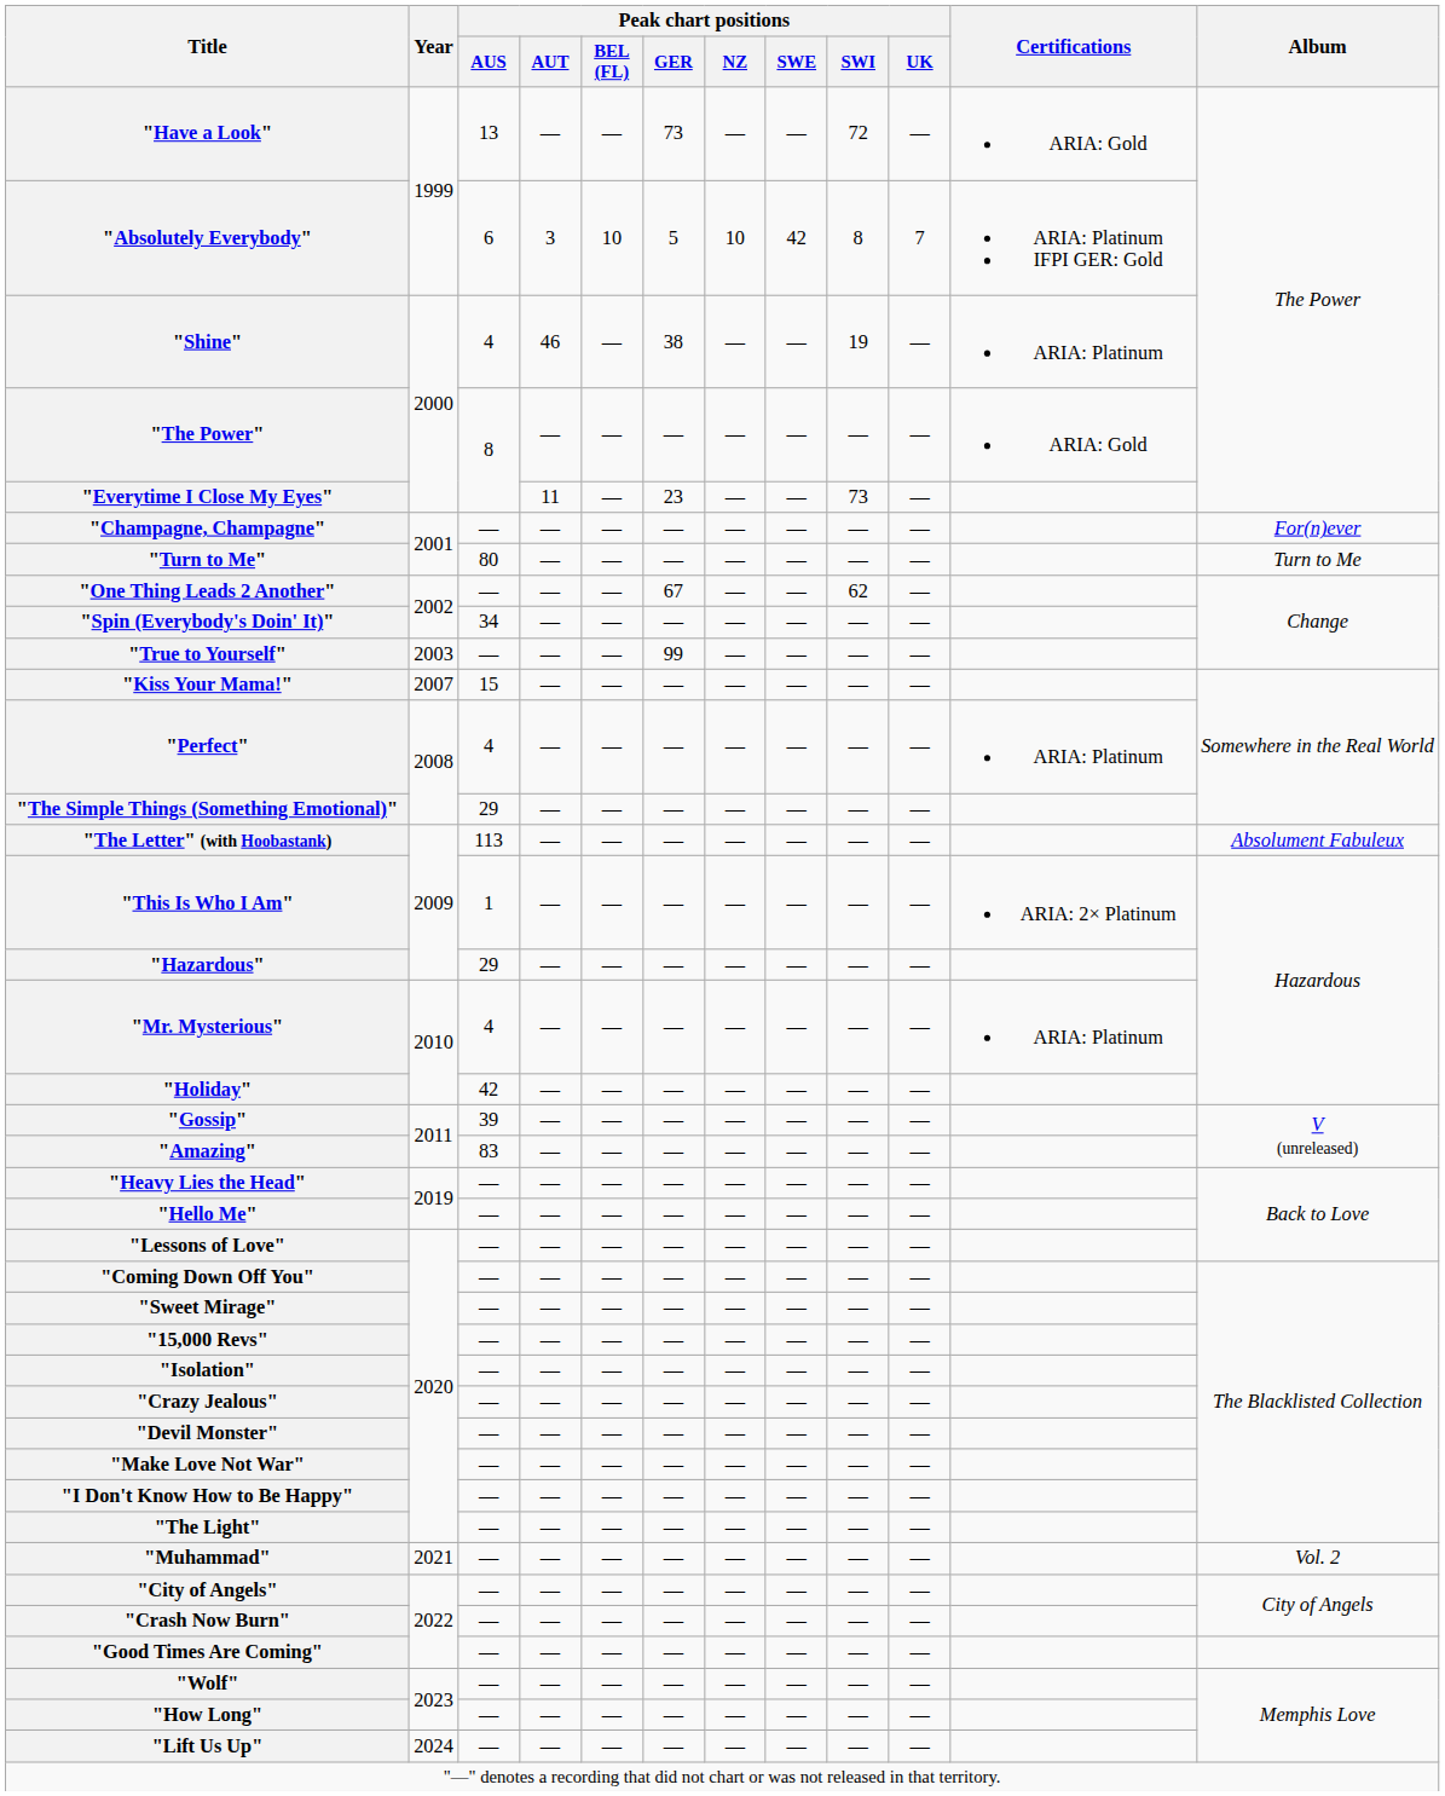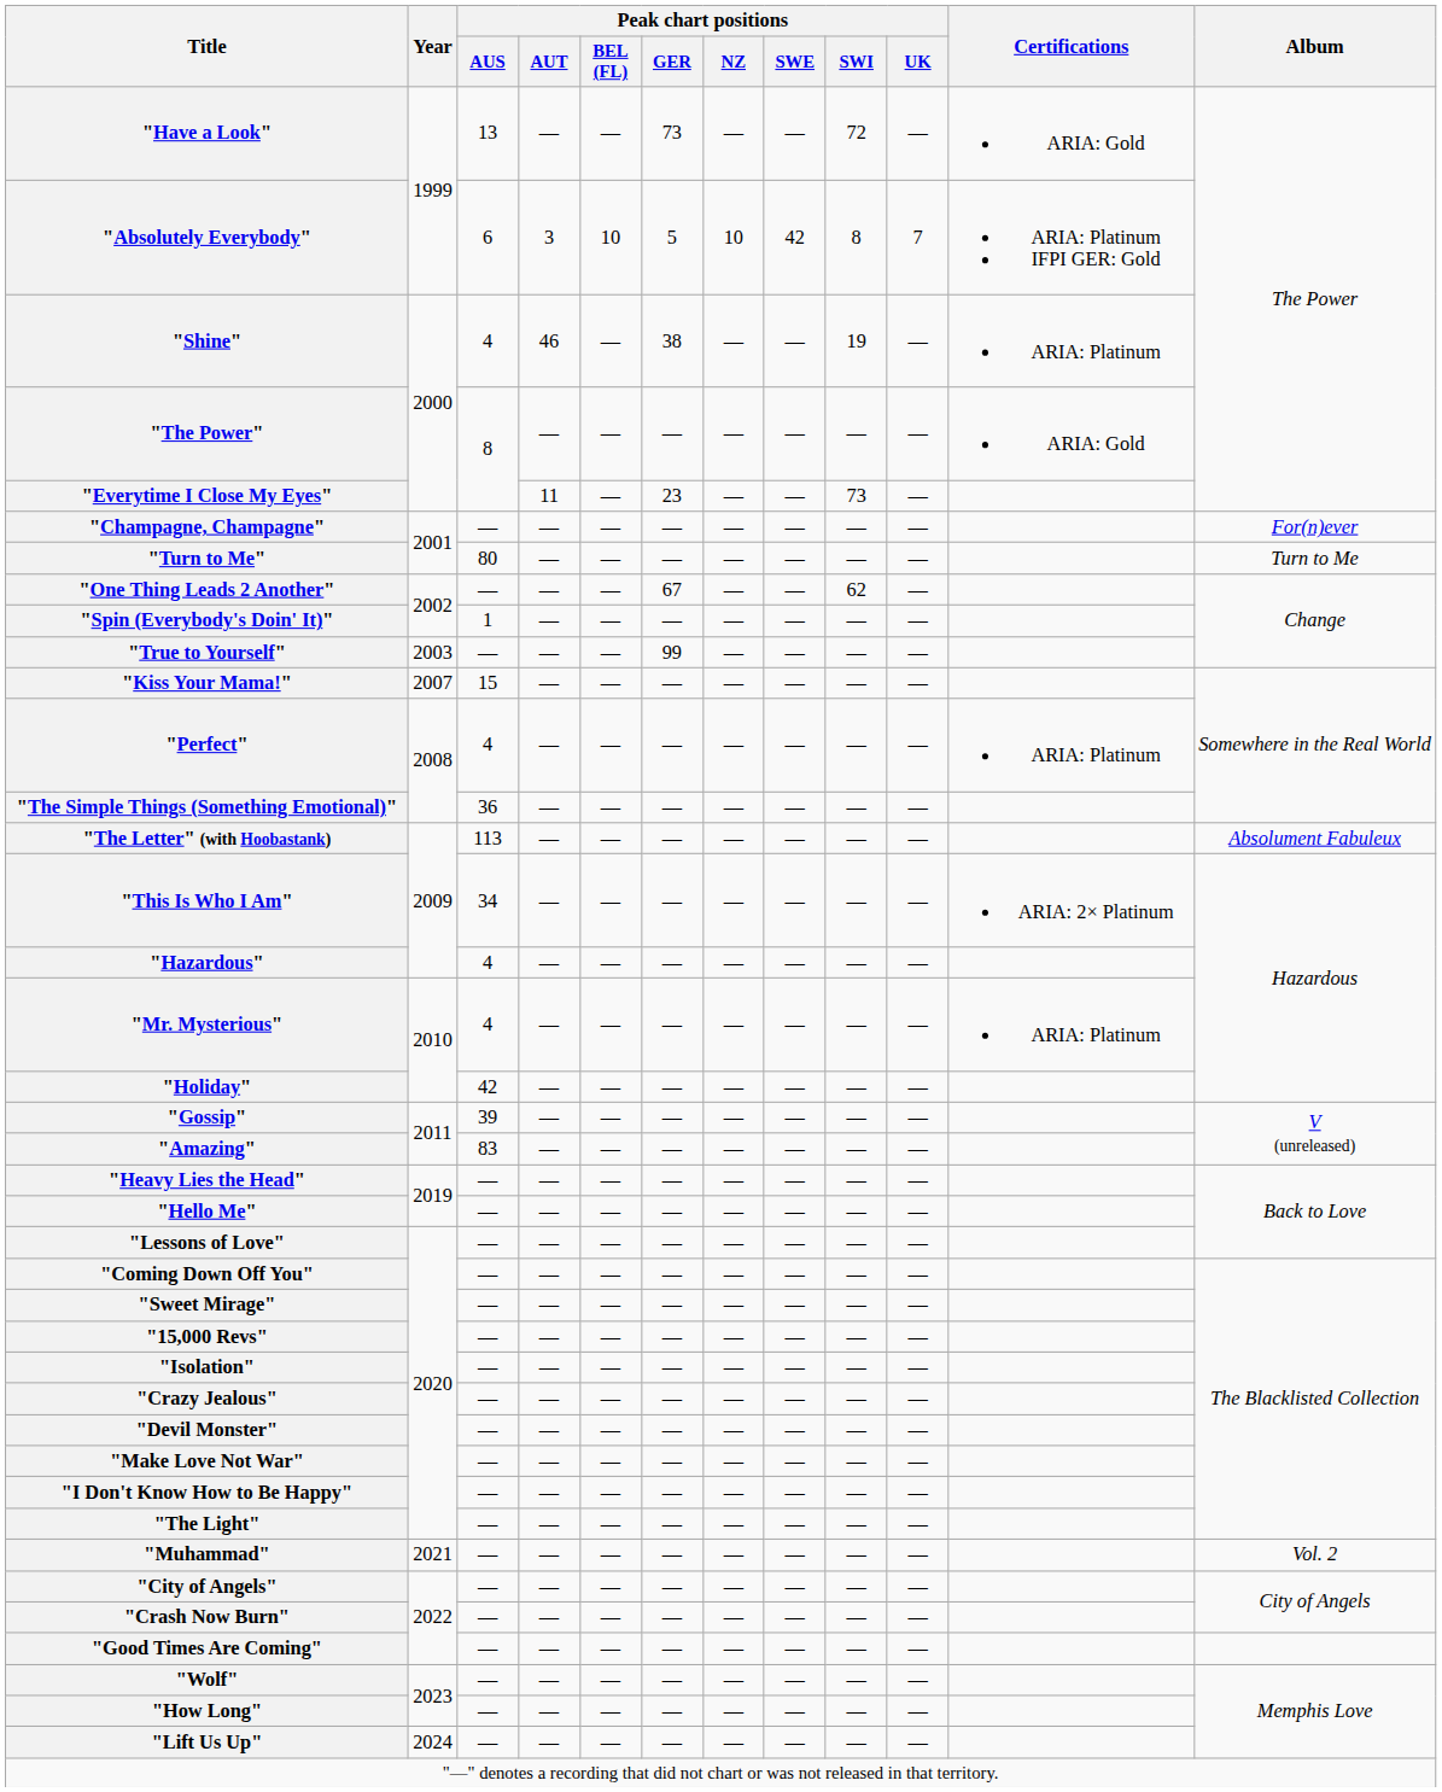"Spin (Everybody's Doin' It)" | Peak chart positions / AUS: 34 -> 1
"The Simple Things (Something Emotional)" | Peak chart positions / AUS: 29 -> 36
"This Is Who I Am" | Peak chart positions / AUS: 1 -> 34
"Hazardous" | Peak chart positions / AUS: 29 -> 4
